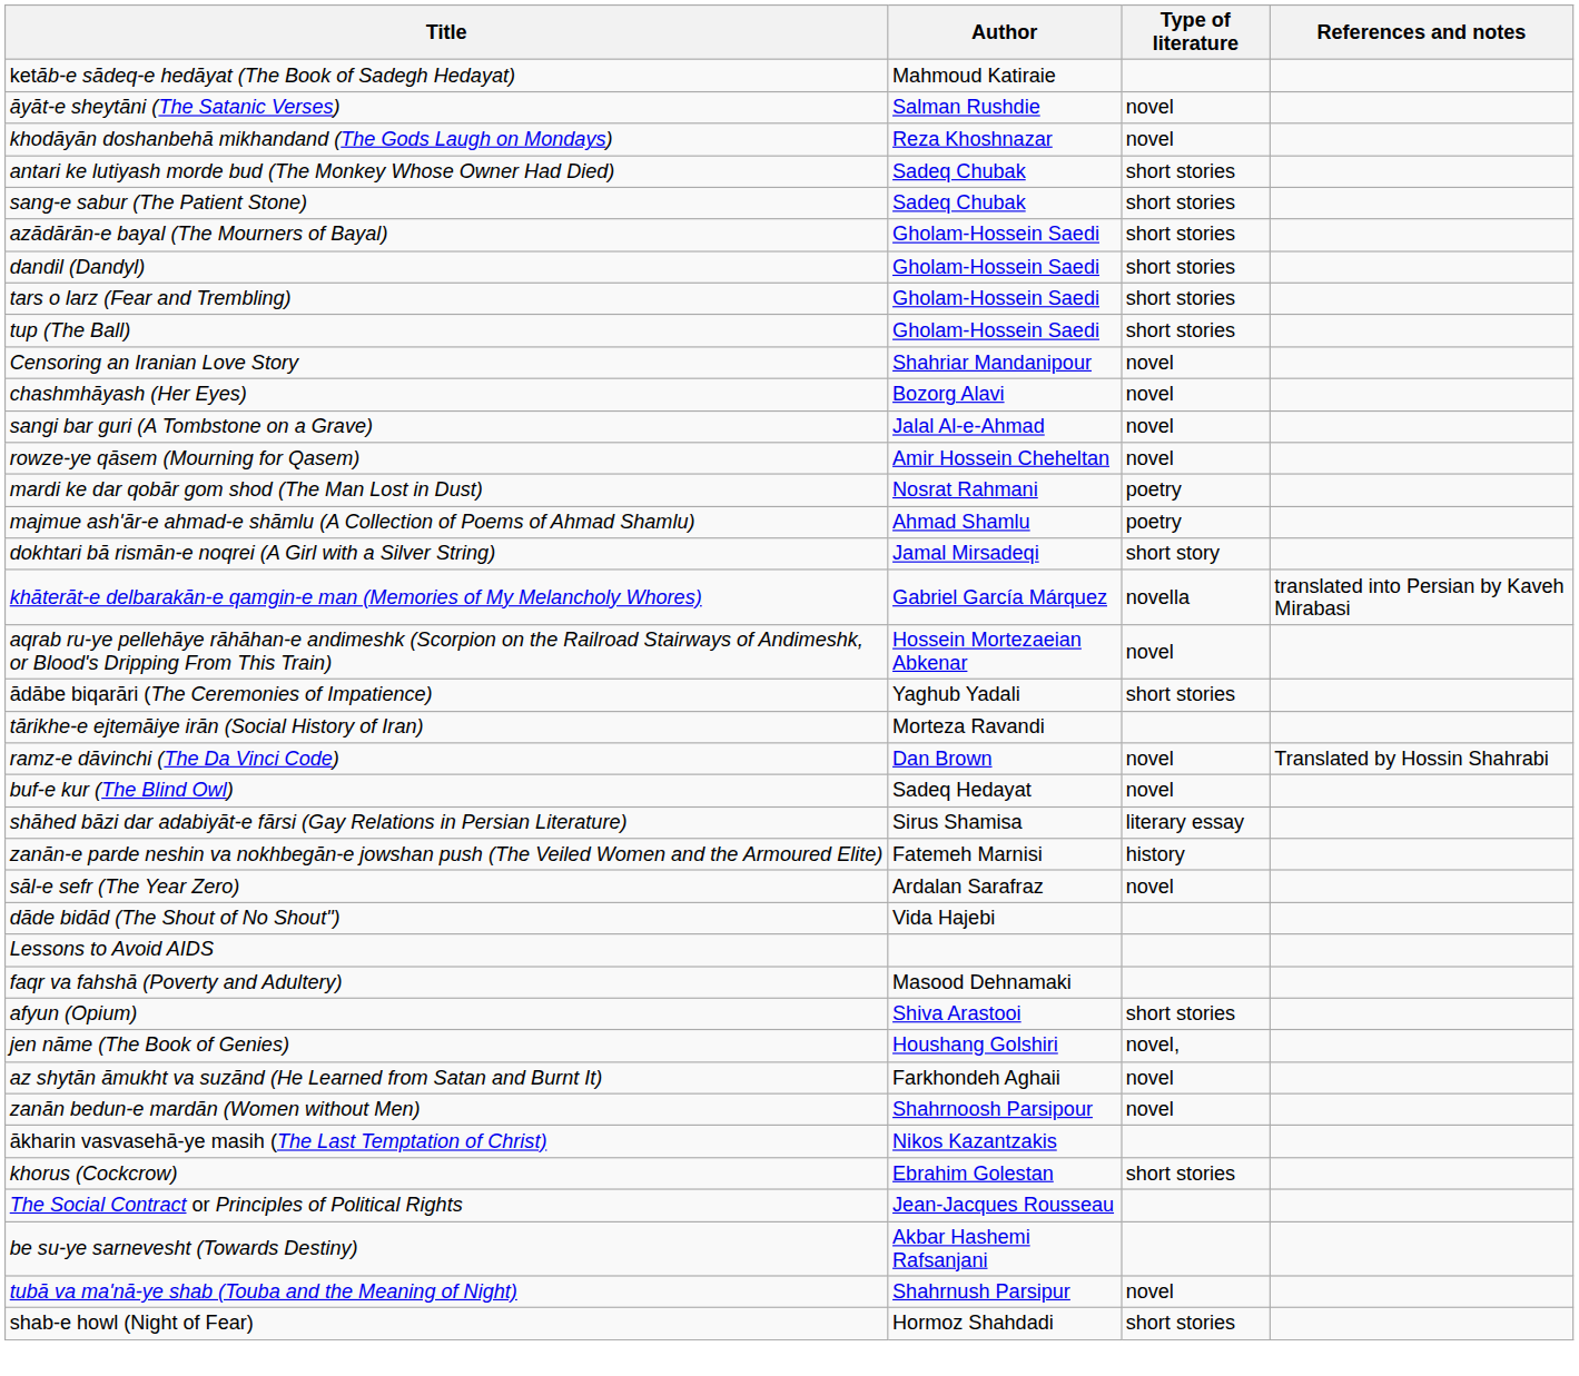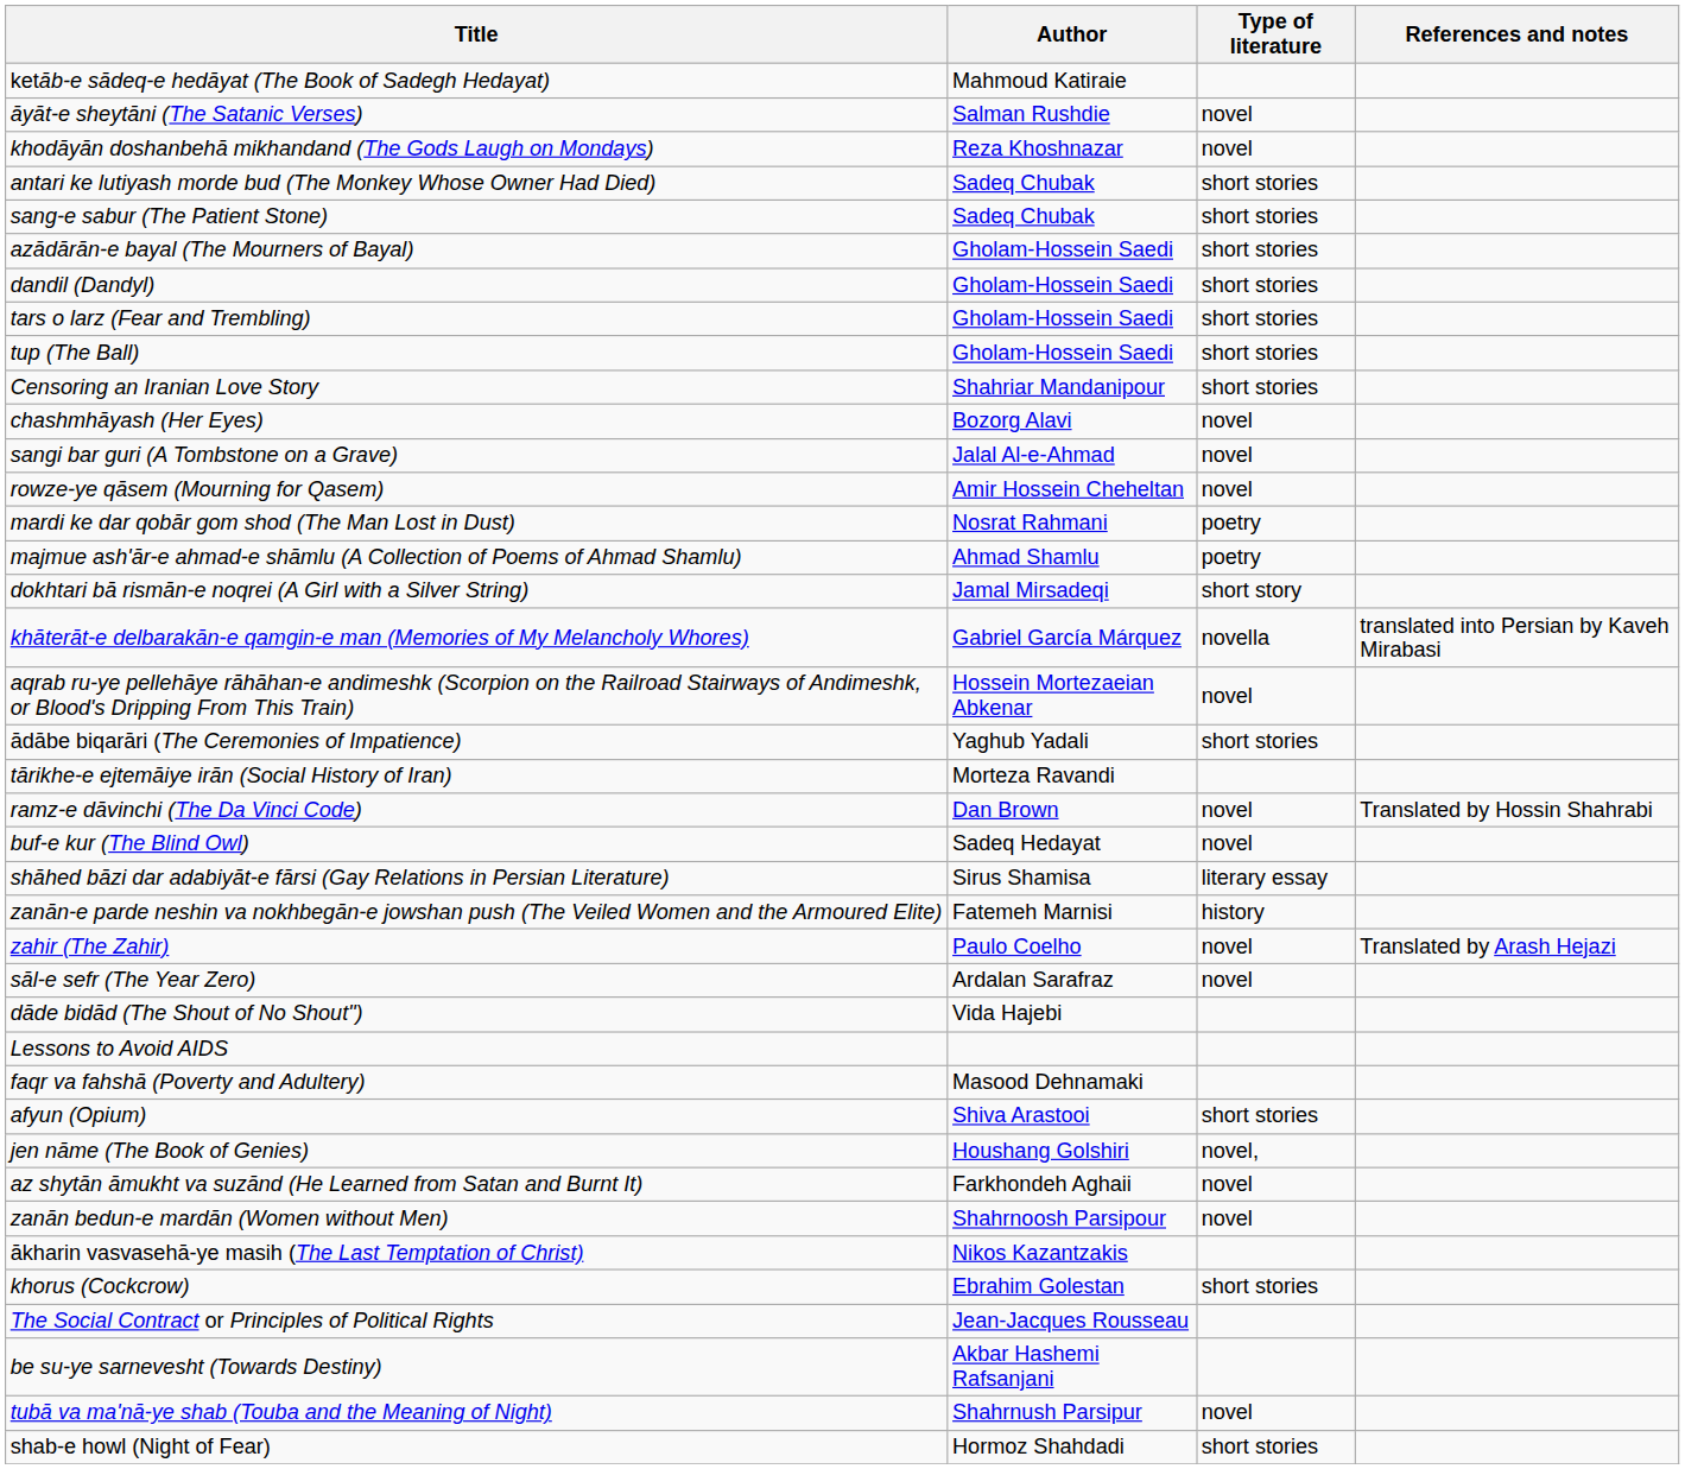Censoring an Iranian Love Story | Type of literature: novel -> short stories
+ row: zahir (The Zahir) | Paulo Coelho | novel | Translated by Arash Hejazi
